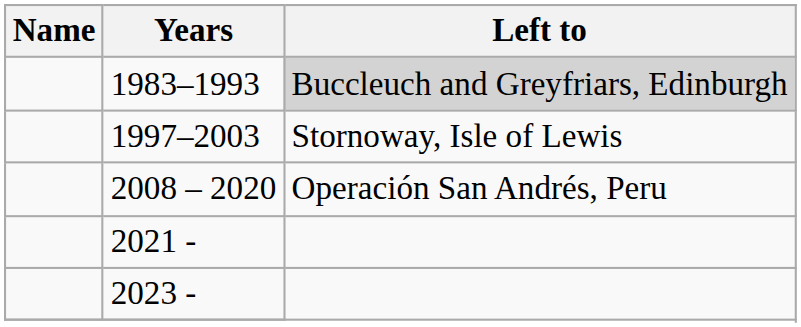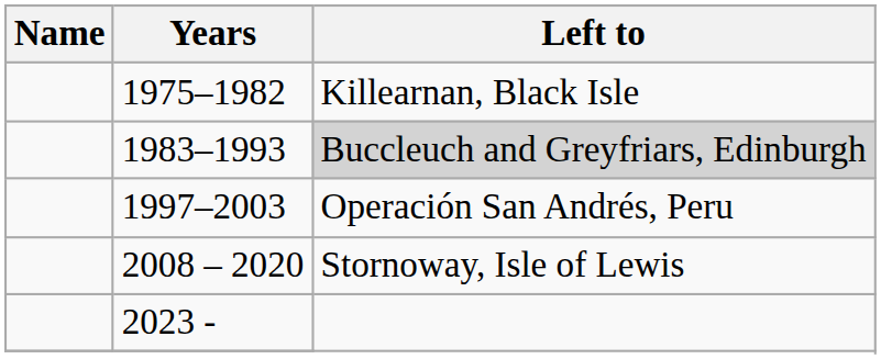+ row: 1975–1982 | Killearnan, Black Isle
1997–2003 | Left to: Stornoway, Isle of Lewis -> Operación San Andrés, Peru
2008 – 2020 | Left to: Operación San Andrés, Peru -> Stornoway, Isle of Lewis
- row: 2021 -
